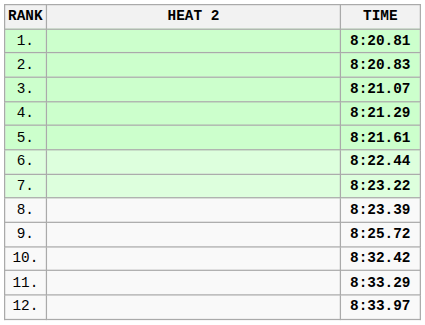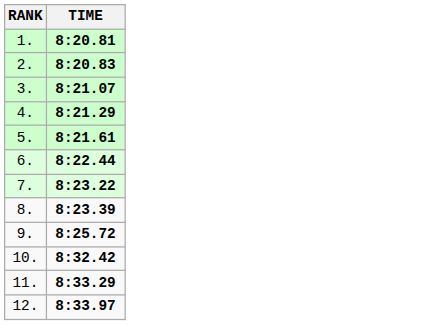- column: HEAT 2
